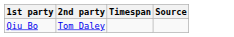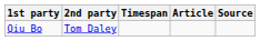+ column: Article
